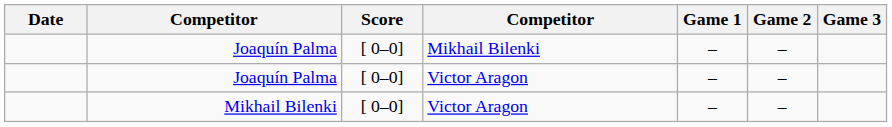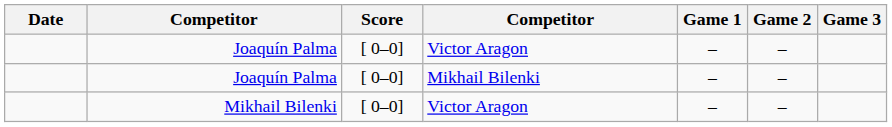rows swapped: Joaquín Palma / Mikhail Bilenki <-> Joaquín Palma / Victor Aragon
